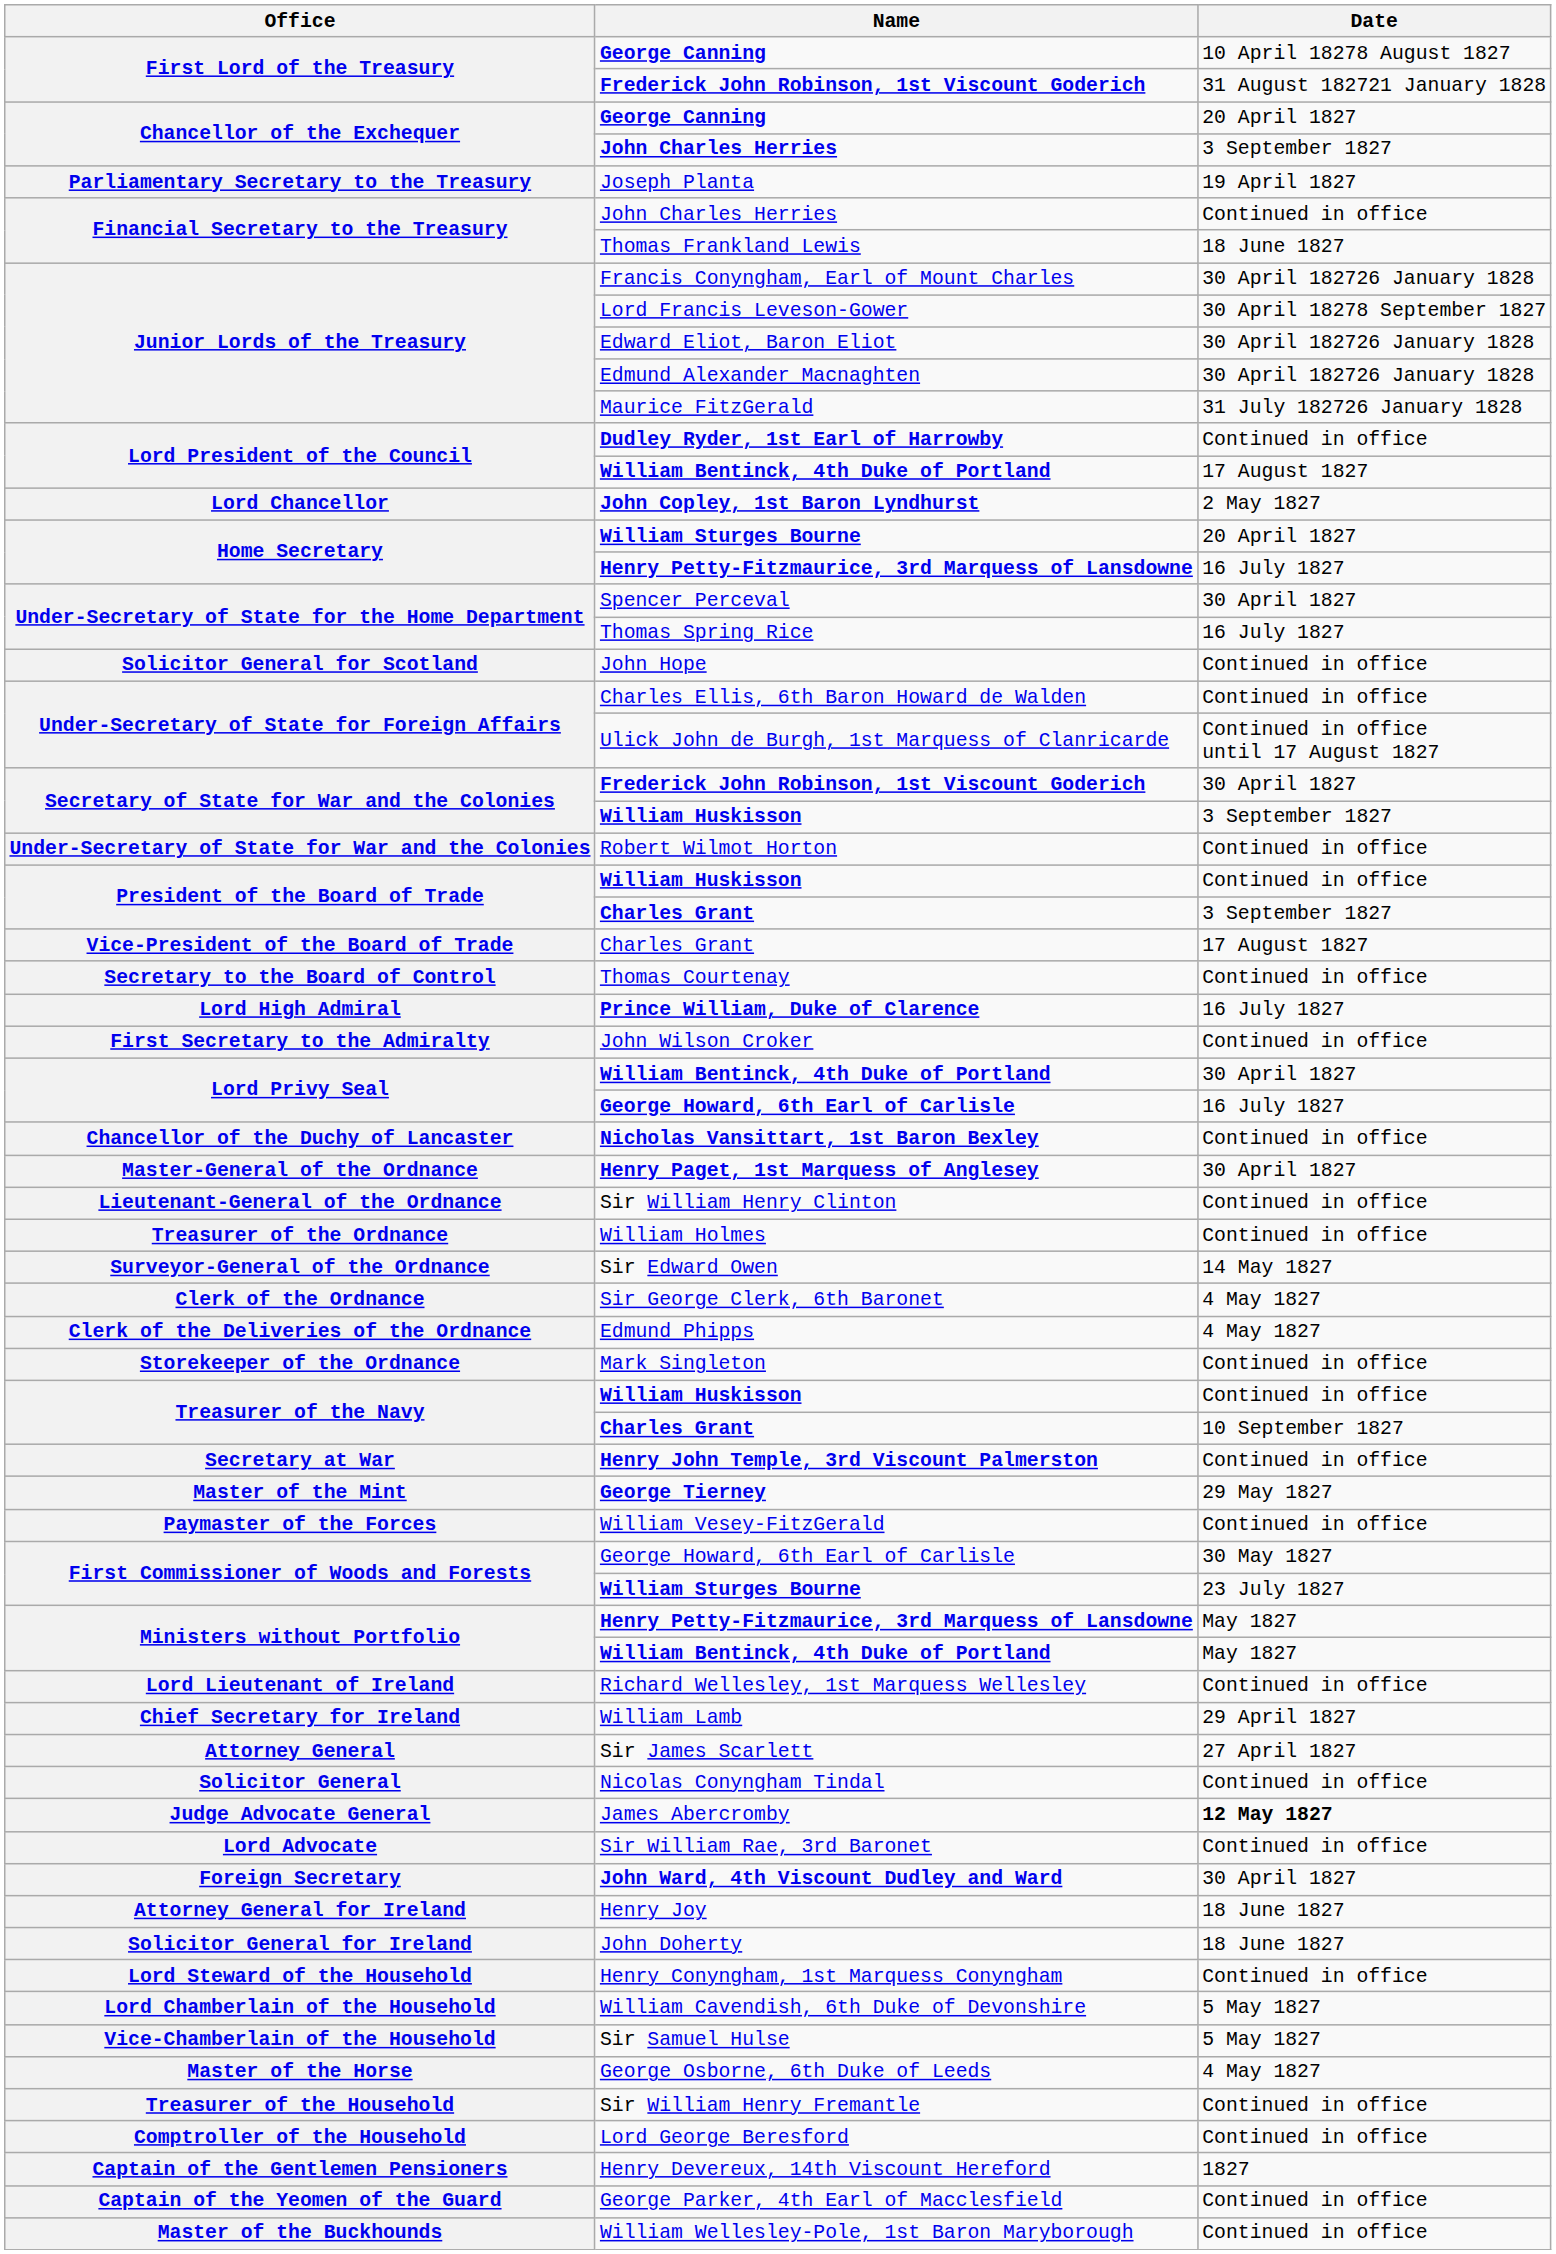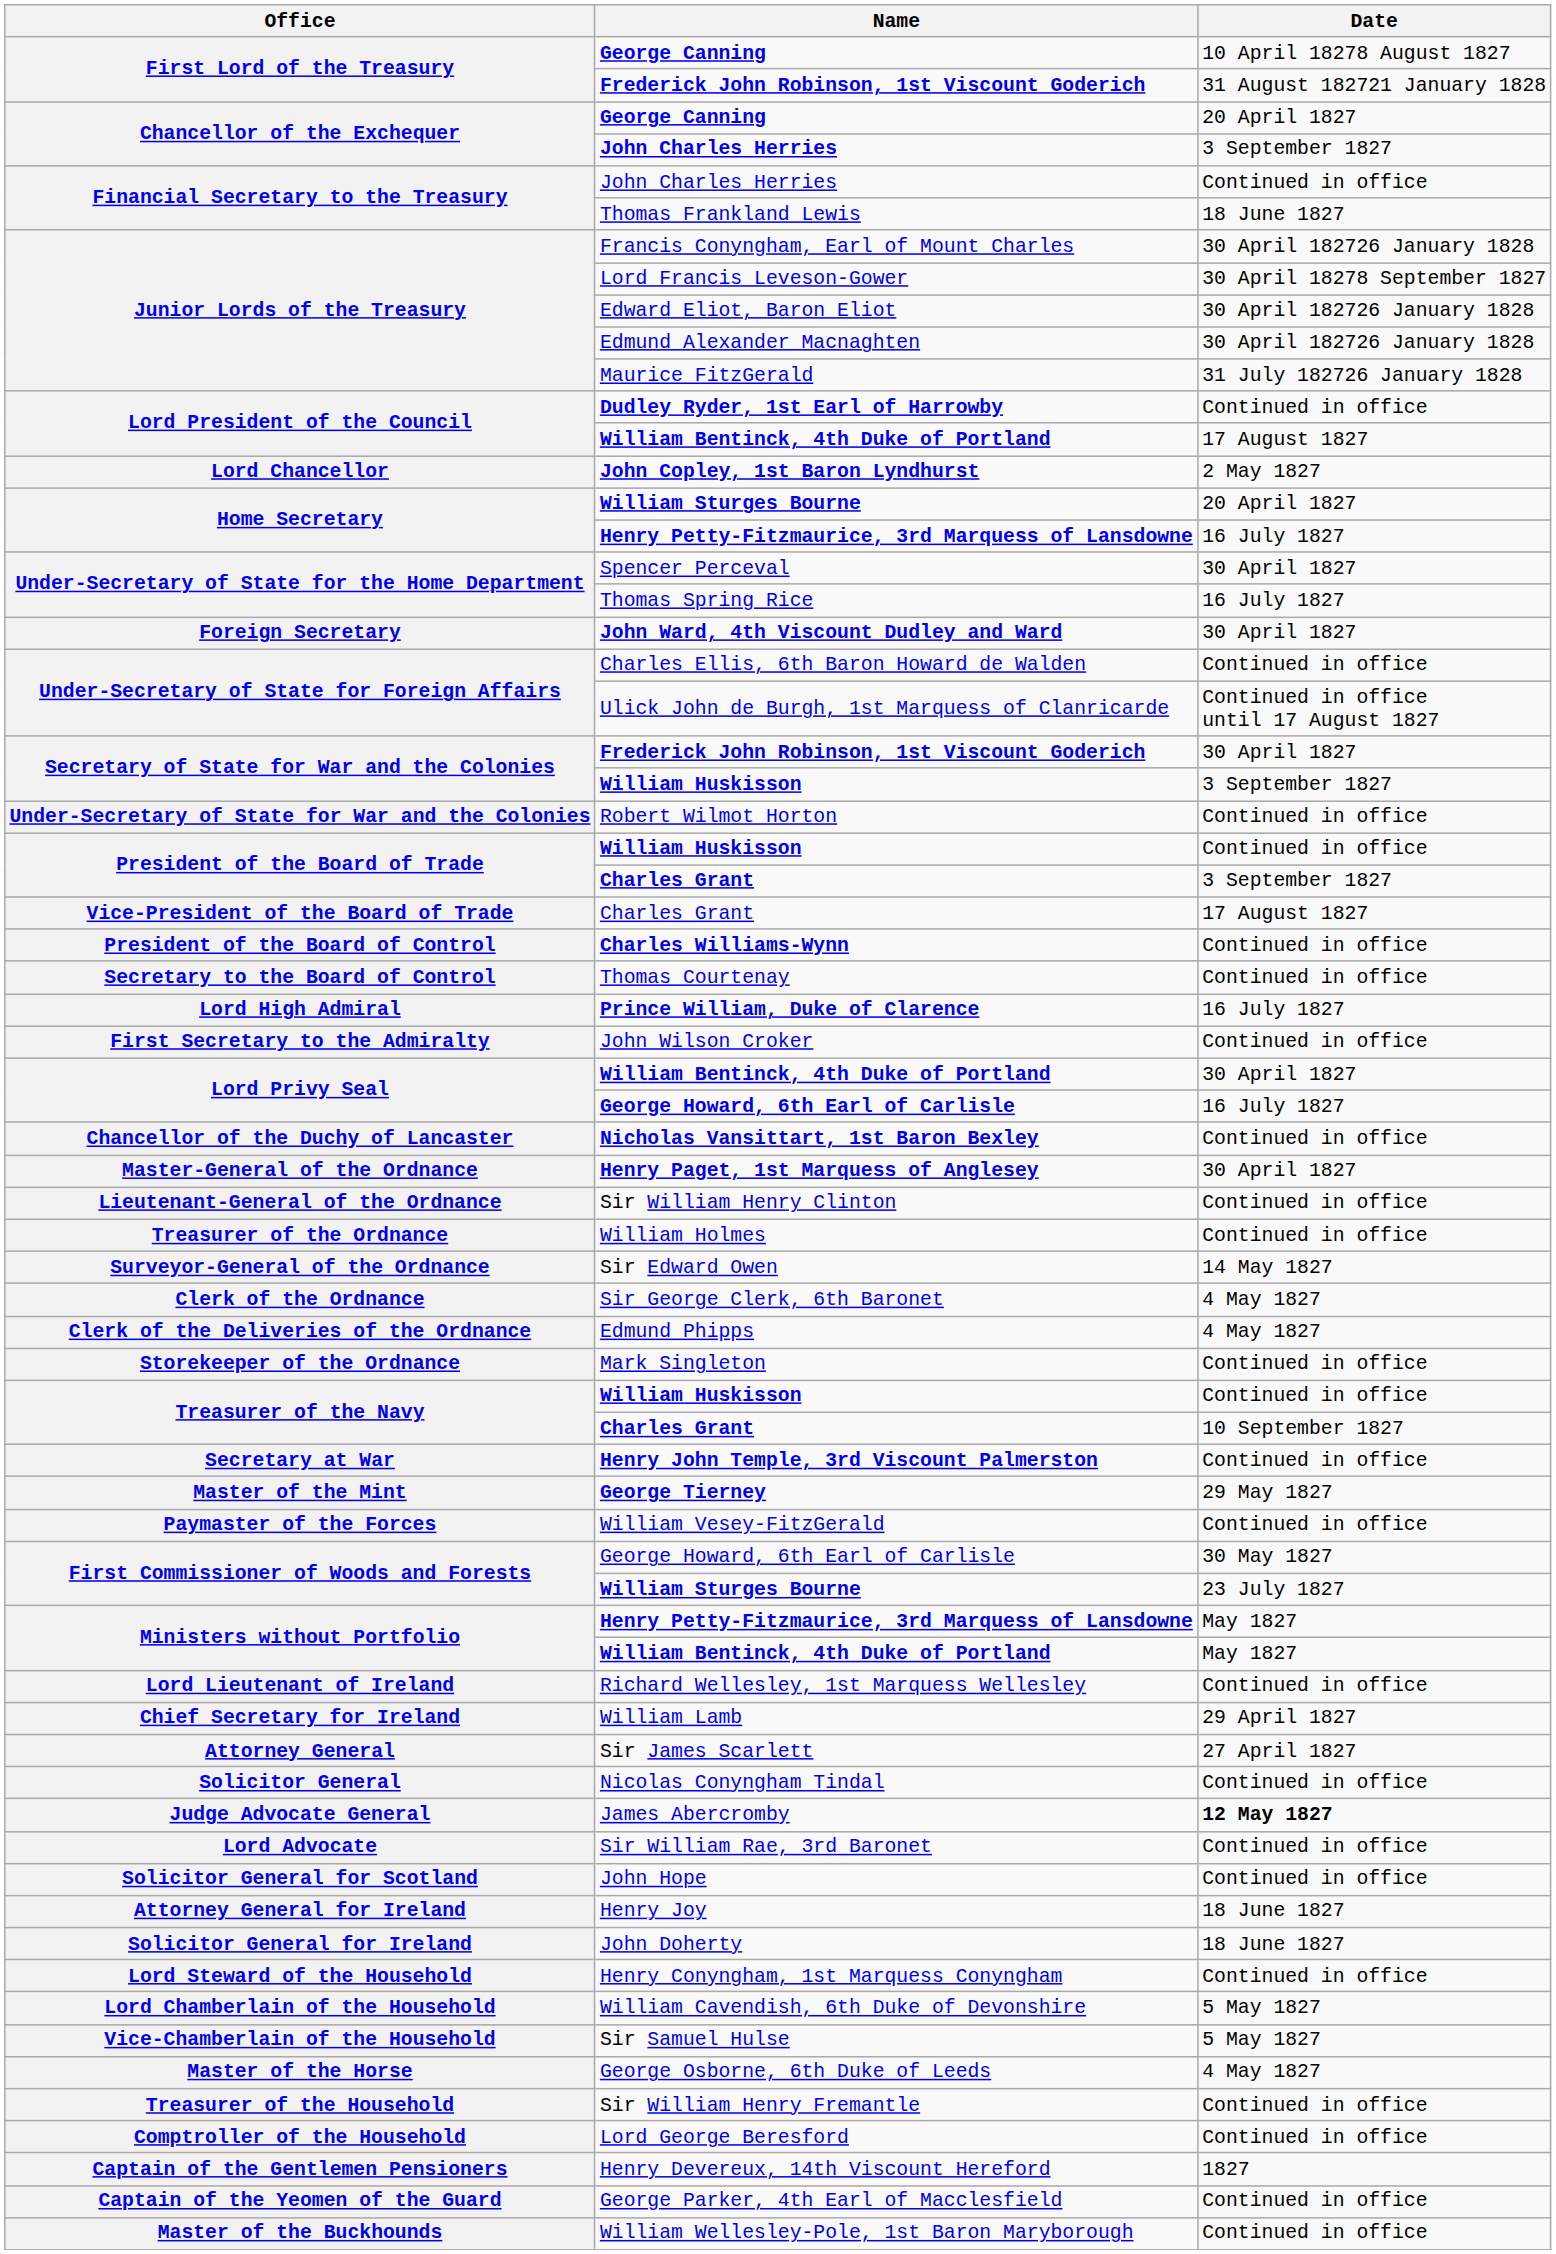- row: Parliamentary Secretary to the Treasury | Joseph Planta | 19 April 1827
rows swapped: John Ward, 4th Viscount Dudley and Ward <-> John Hope
+ row: President of the Board of Control | Charles Williams-Wynn | Continued in office
